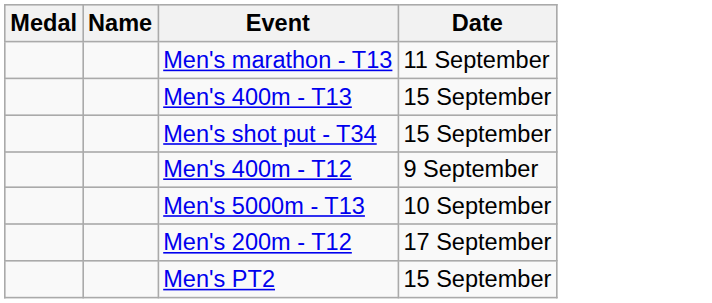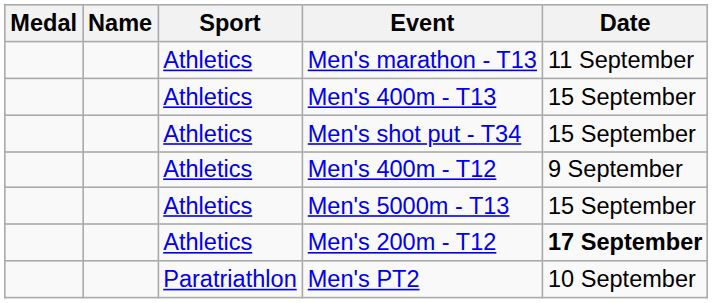+ column: Sport | Athletics | Athletics | Athletics | Athletics | Athletics | Athletics | Paratriathlon
Men's 5000m - T13 | Date: 10 September -> 15 September
Men's 200m - T12 | Date: normal -> bold
Men's PT2 | Date: 15 September -> 10 September
